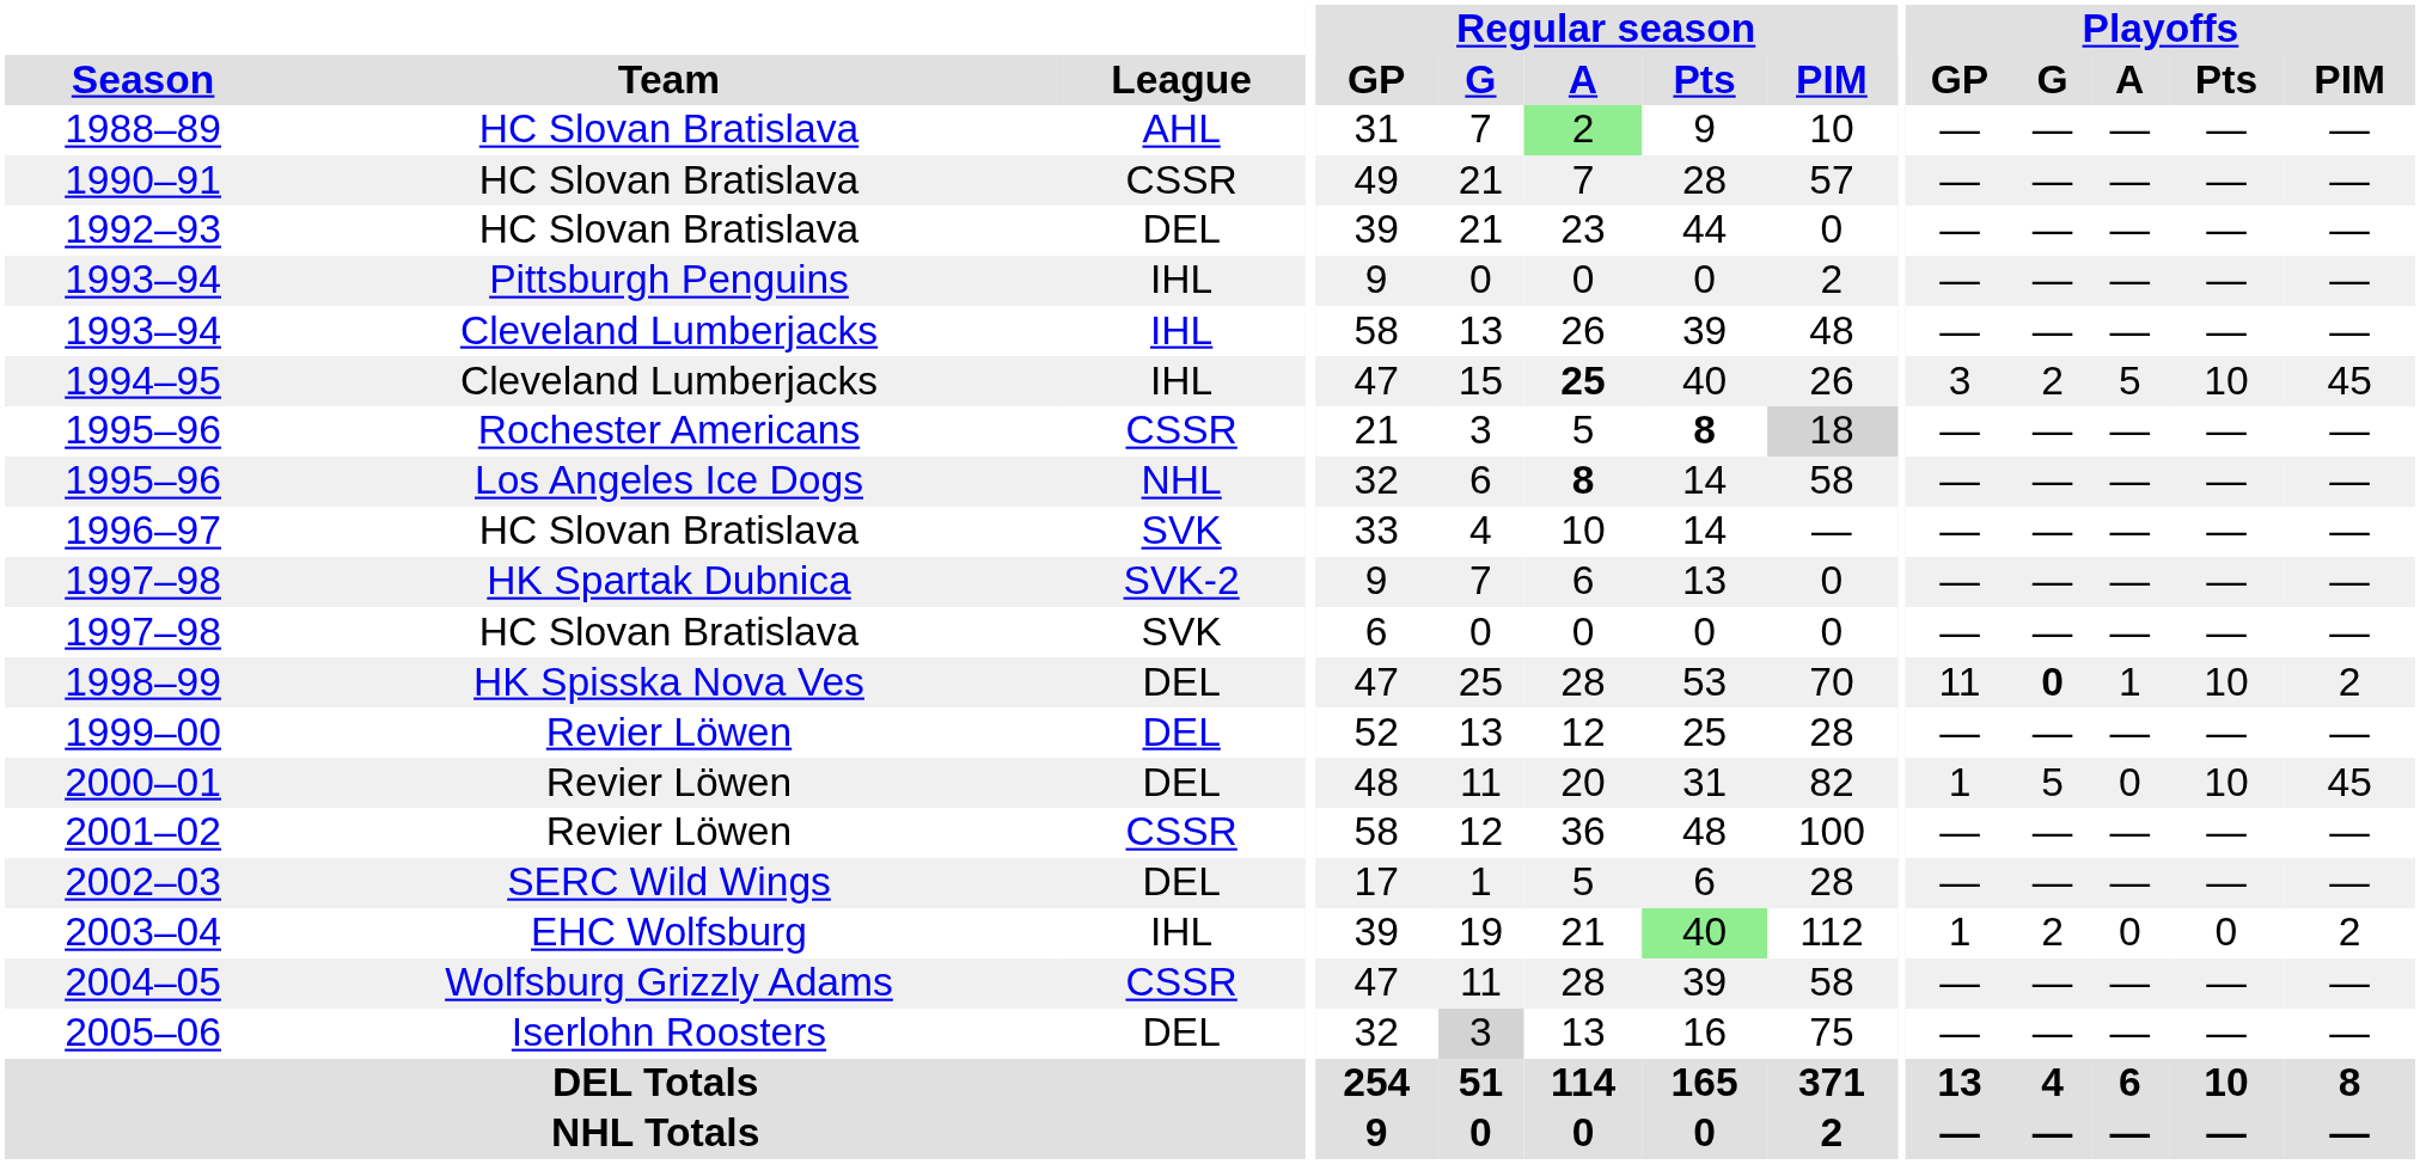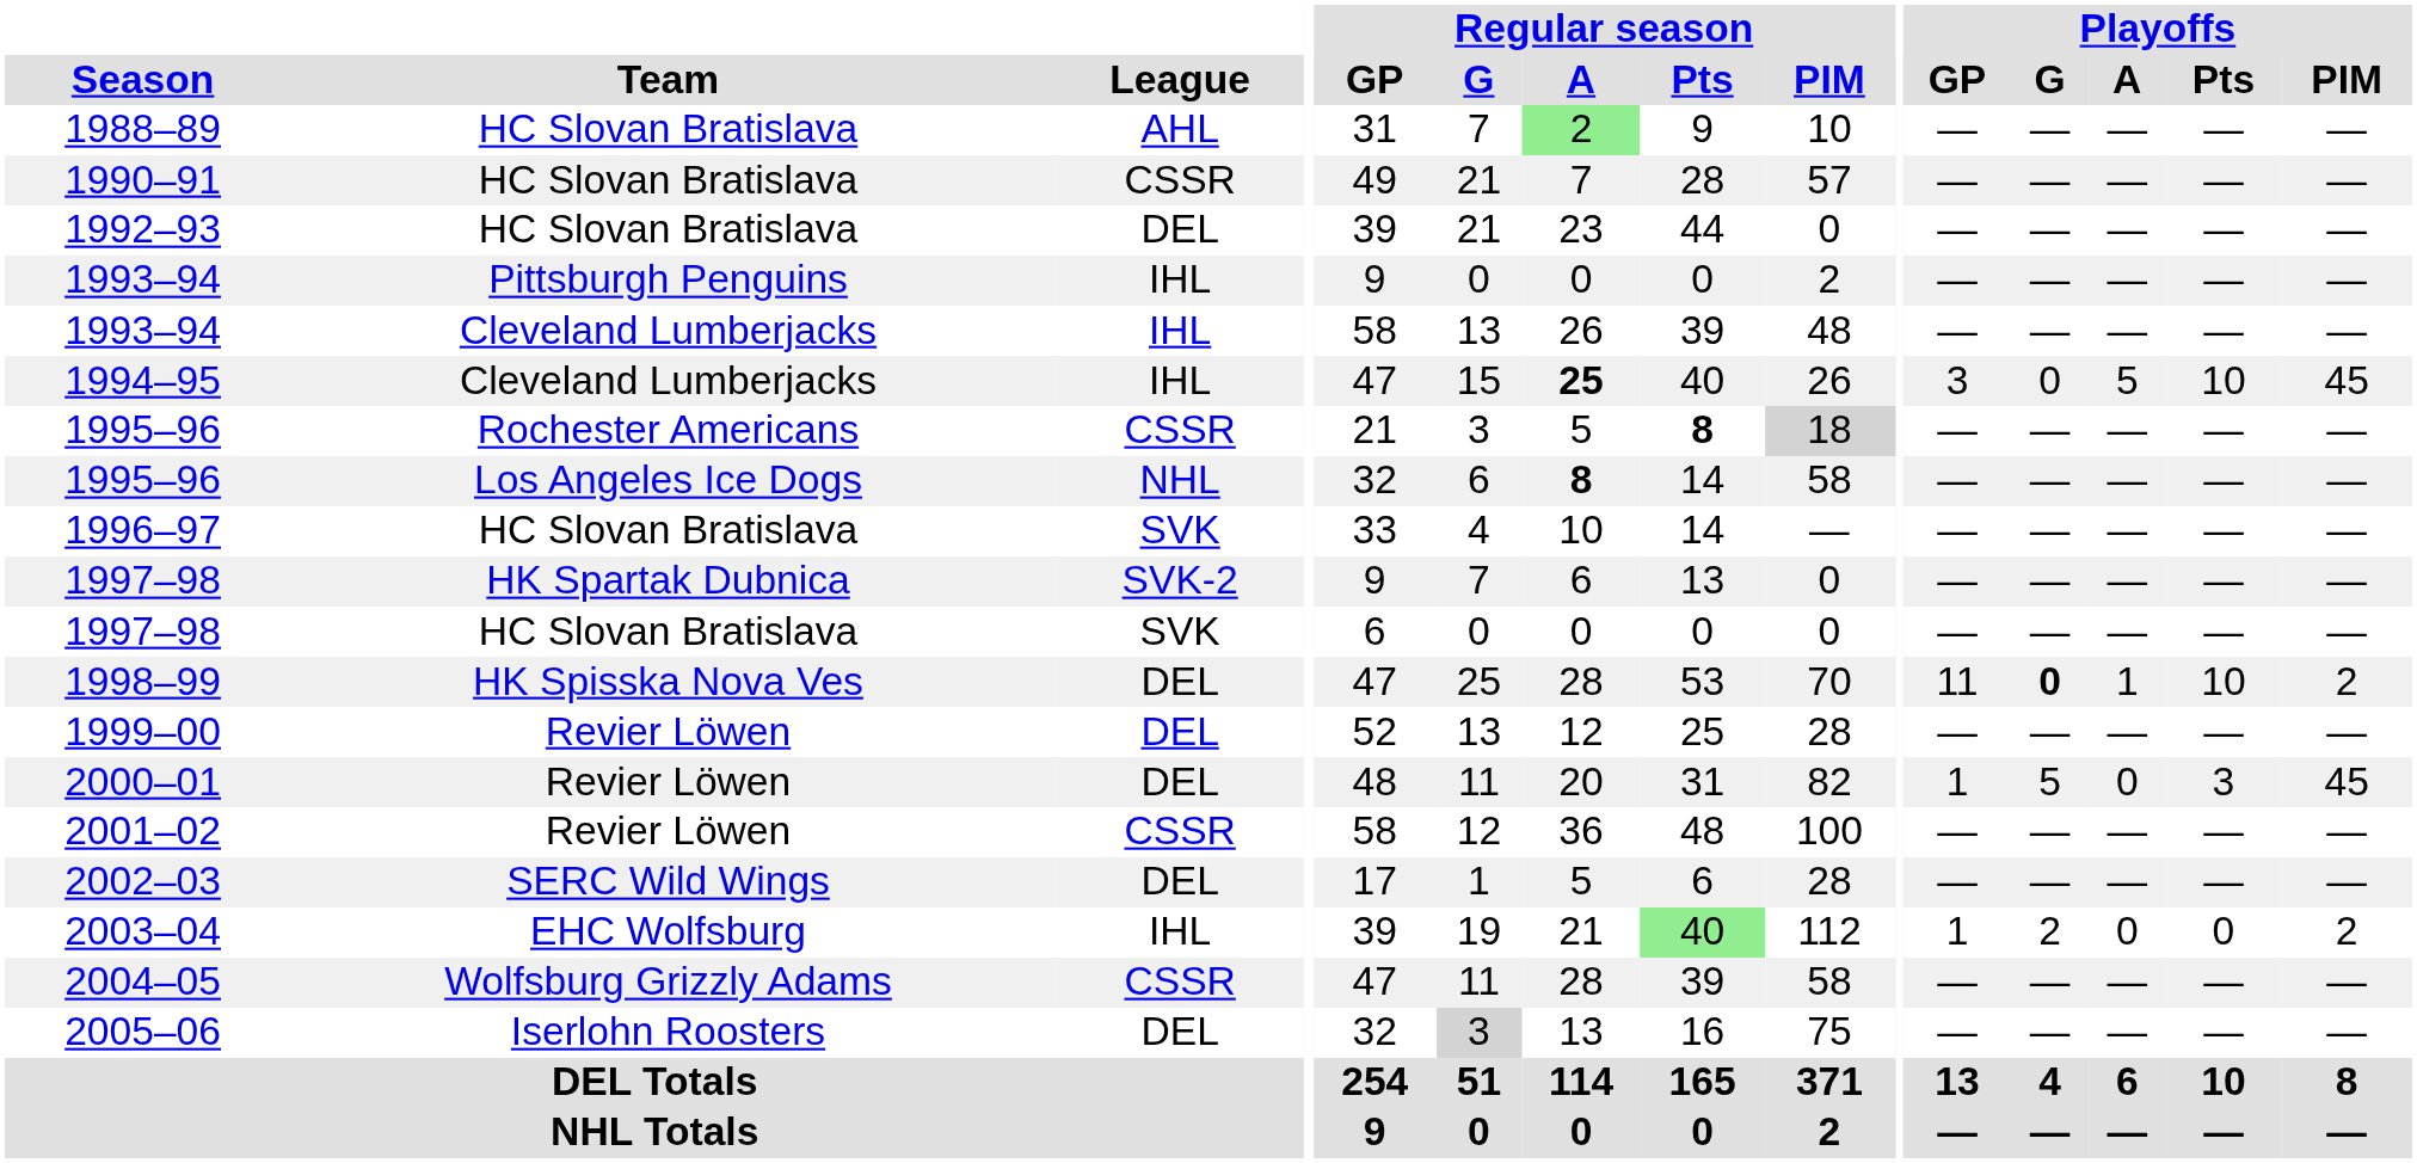1994–95 | Playoffs / G: 2 -> 0
2000–01 | Playoffs / Pts: 10 -> 3
